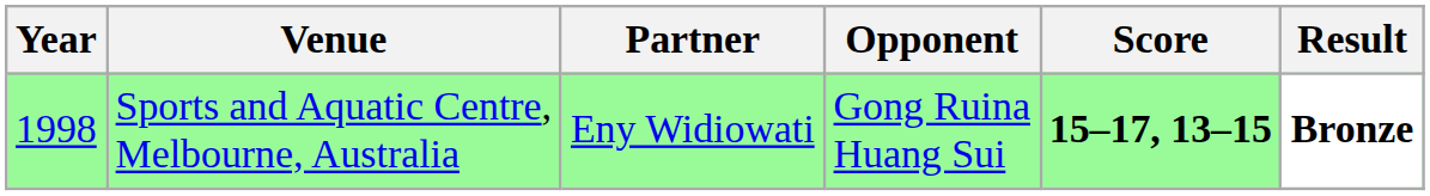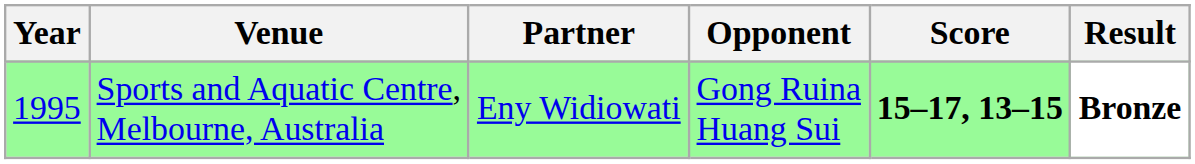Sports and Aquatic Centre, Melbourne, Australia | Year: 1998 -> 1995
